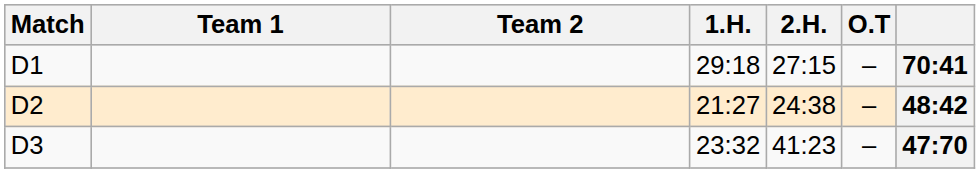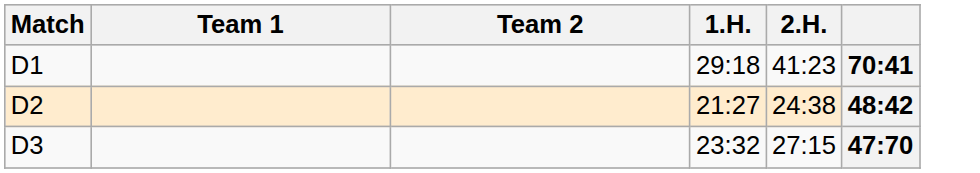- column: O.T | – | – | –
D1 | 2.H.: 27:15 -> 41:23
D3 | 2.H.: 41:23 -> 27:15
